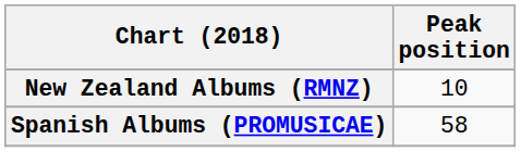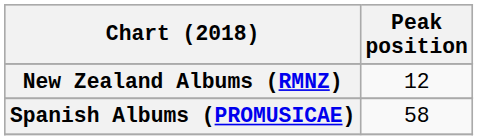New Zealand Albums (RMNZ) | Peak position: 10 -> 12
